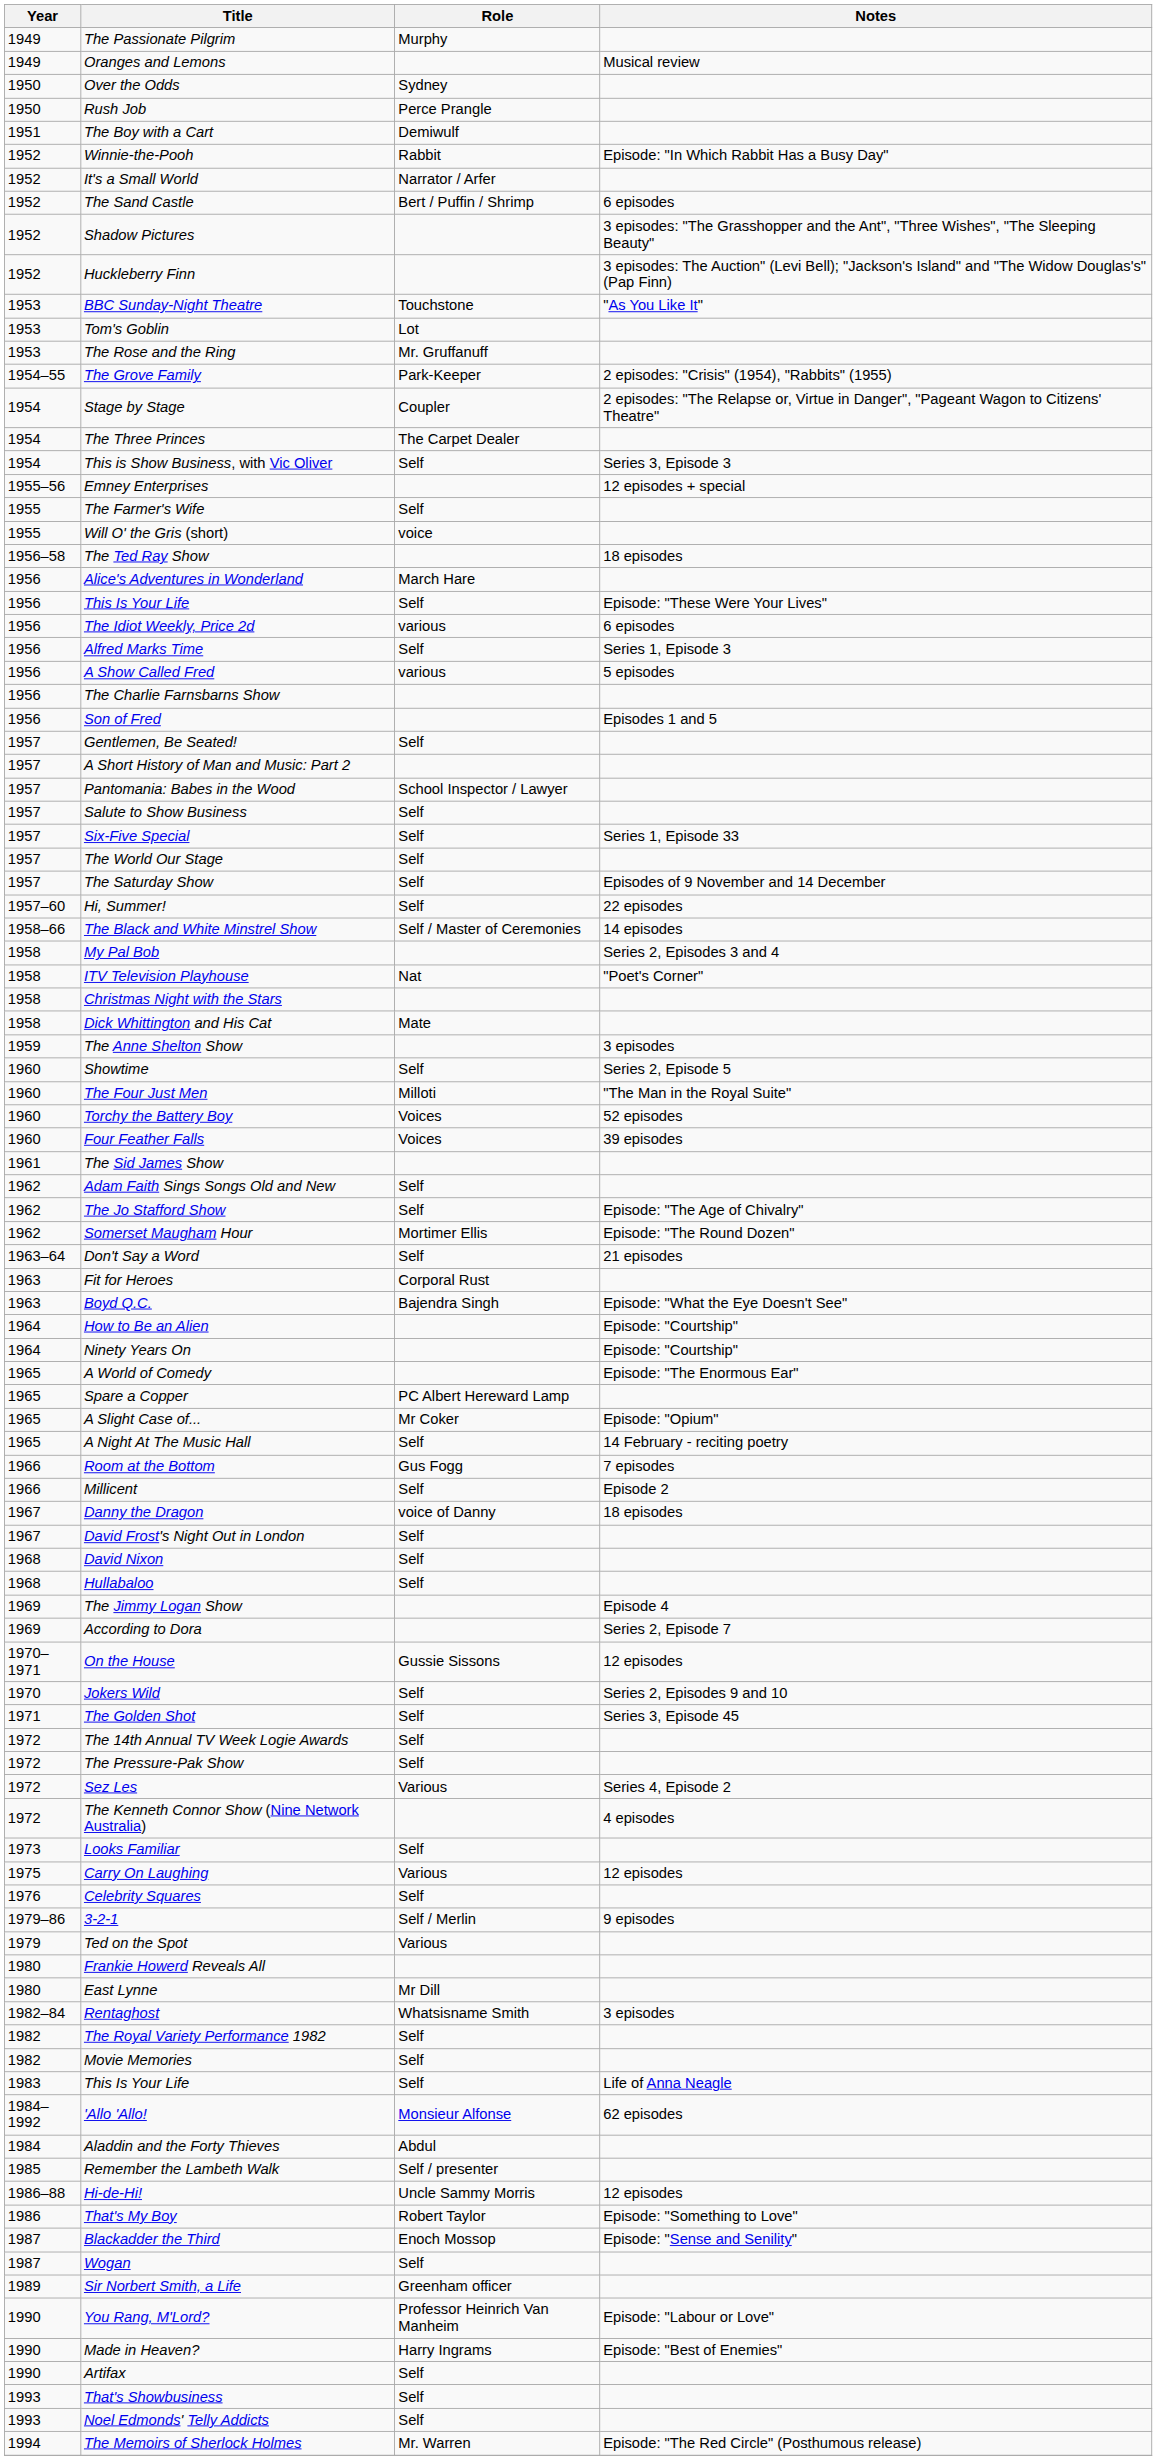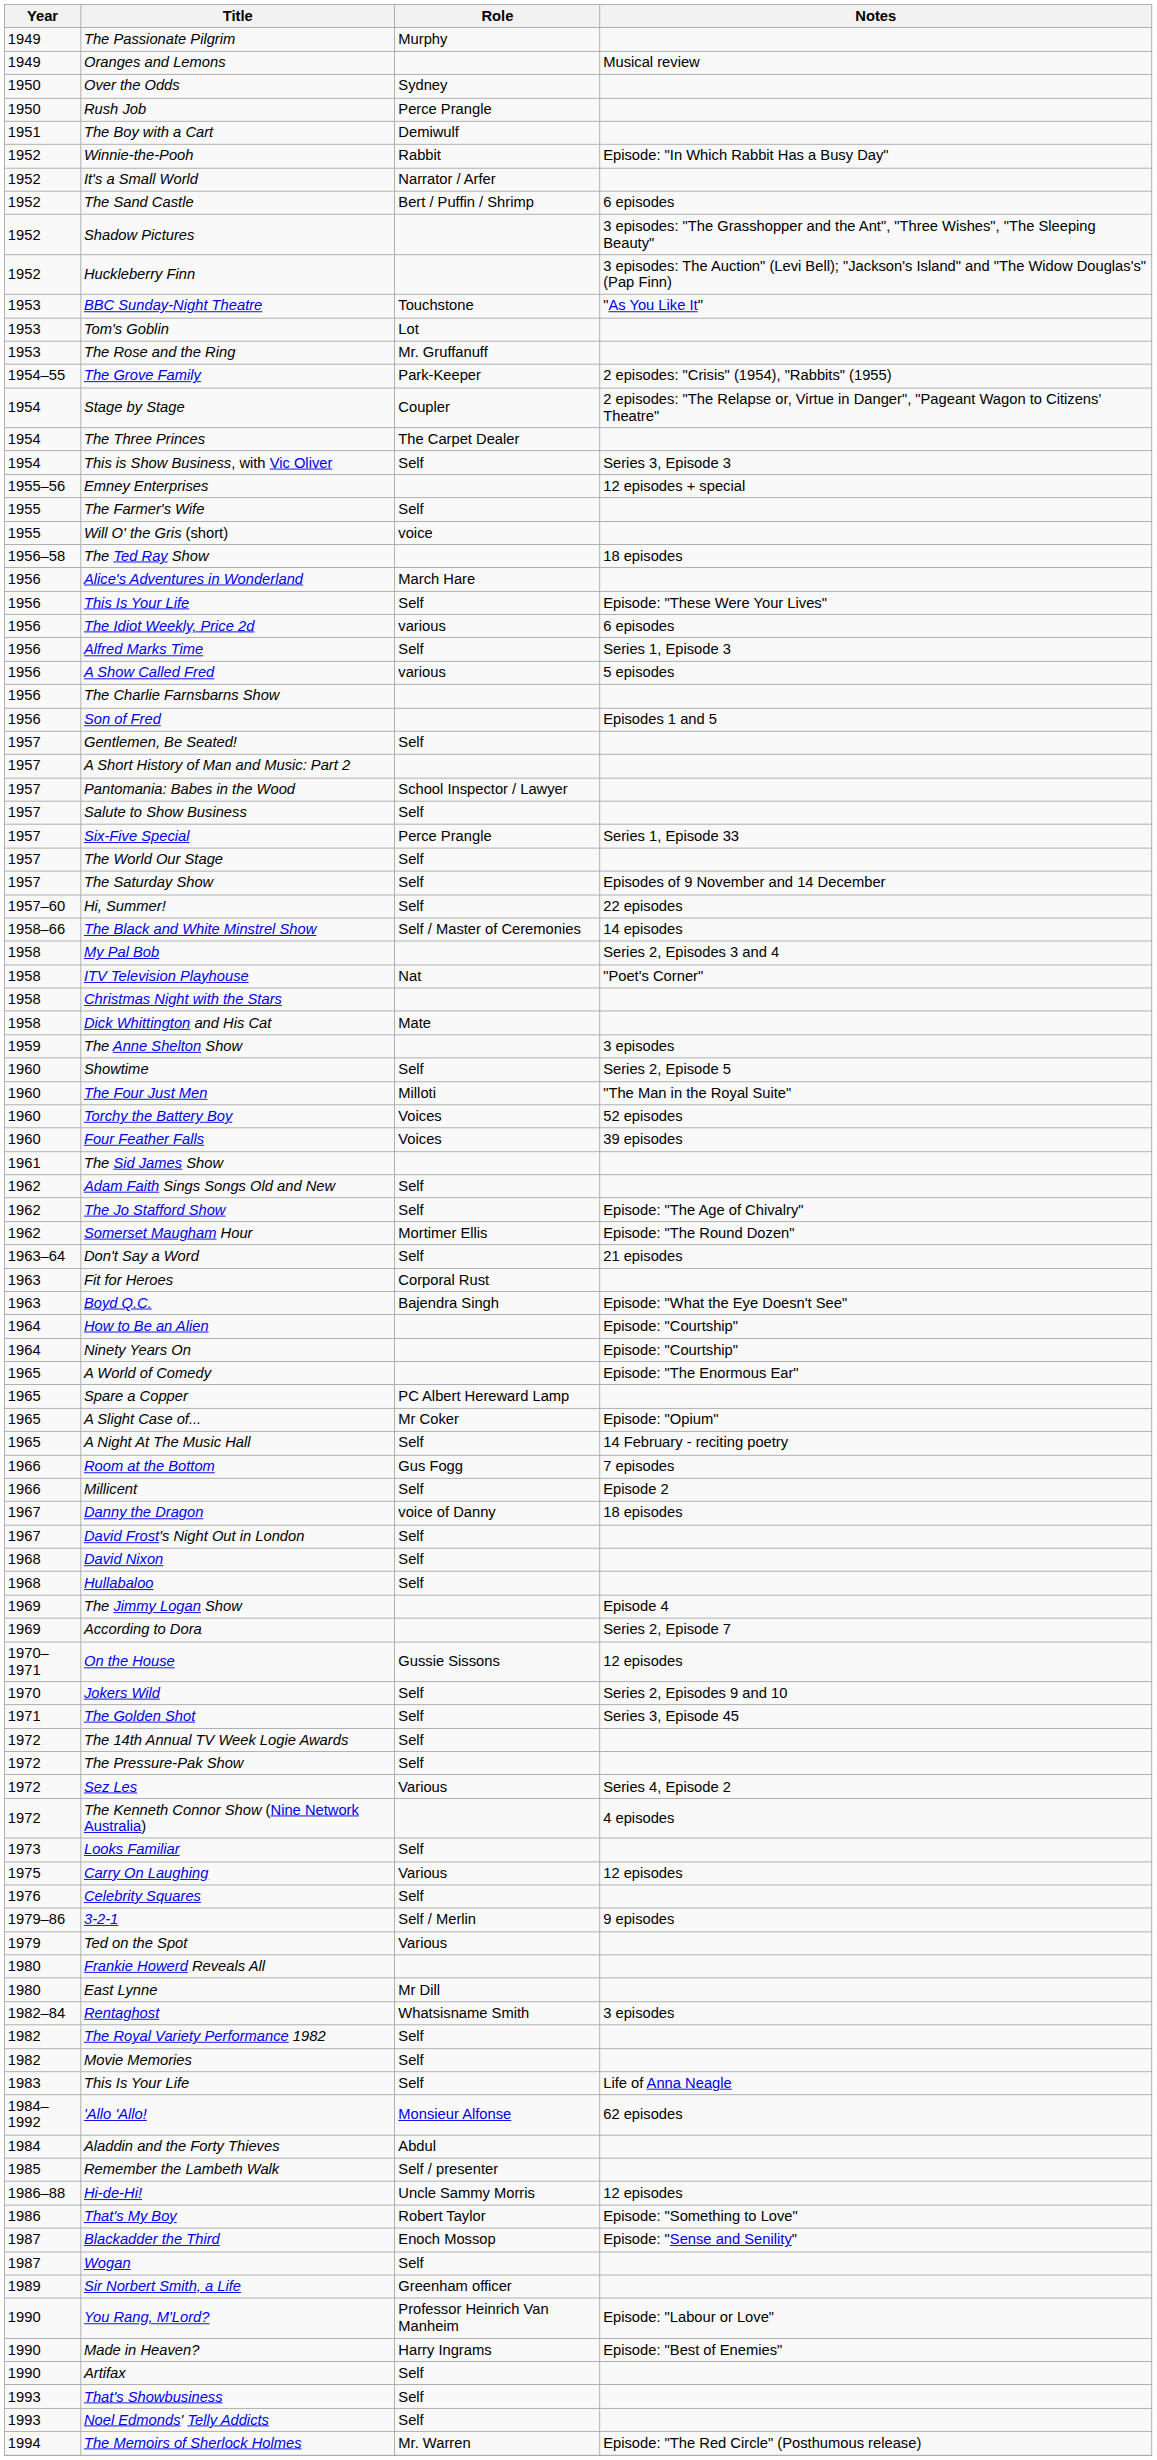Six-Five Special | Role: Self -> Perce Prangle
